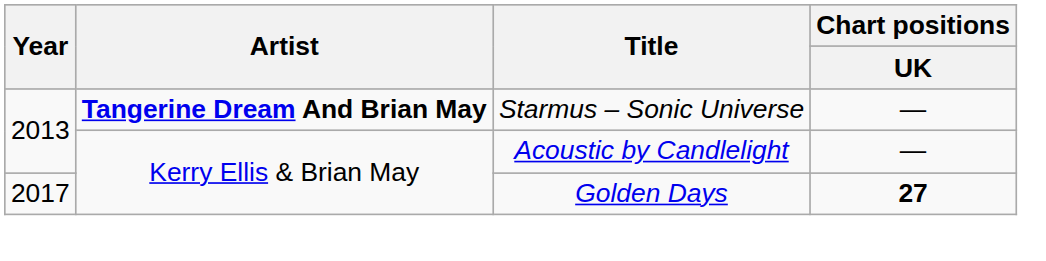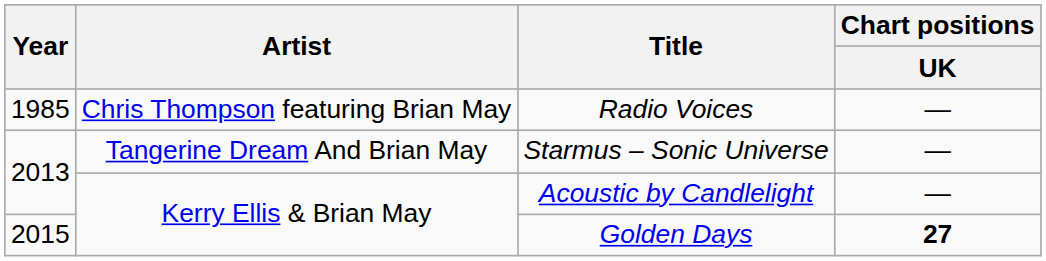+ row: 1985 | Chris Thompson featuring Brian May | Radio Voices | —
Starmus – Sonic Universe | Artist: bold -> normal
Golden Days | Year: 2017 -> 2015
